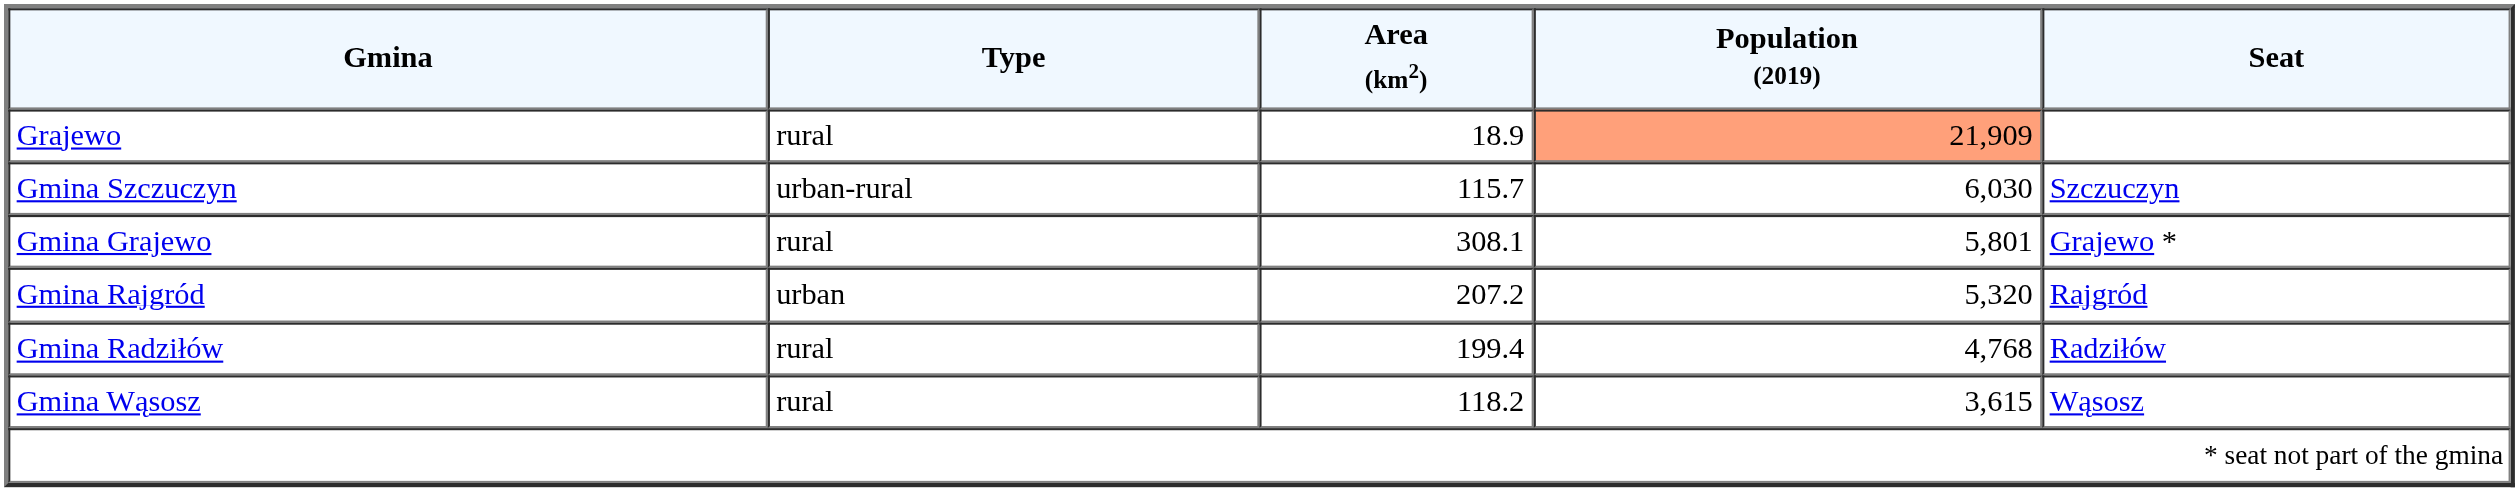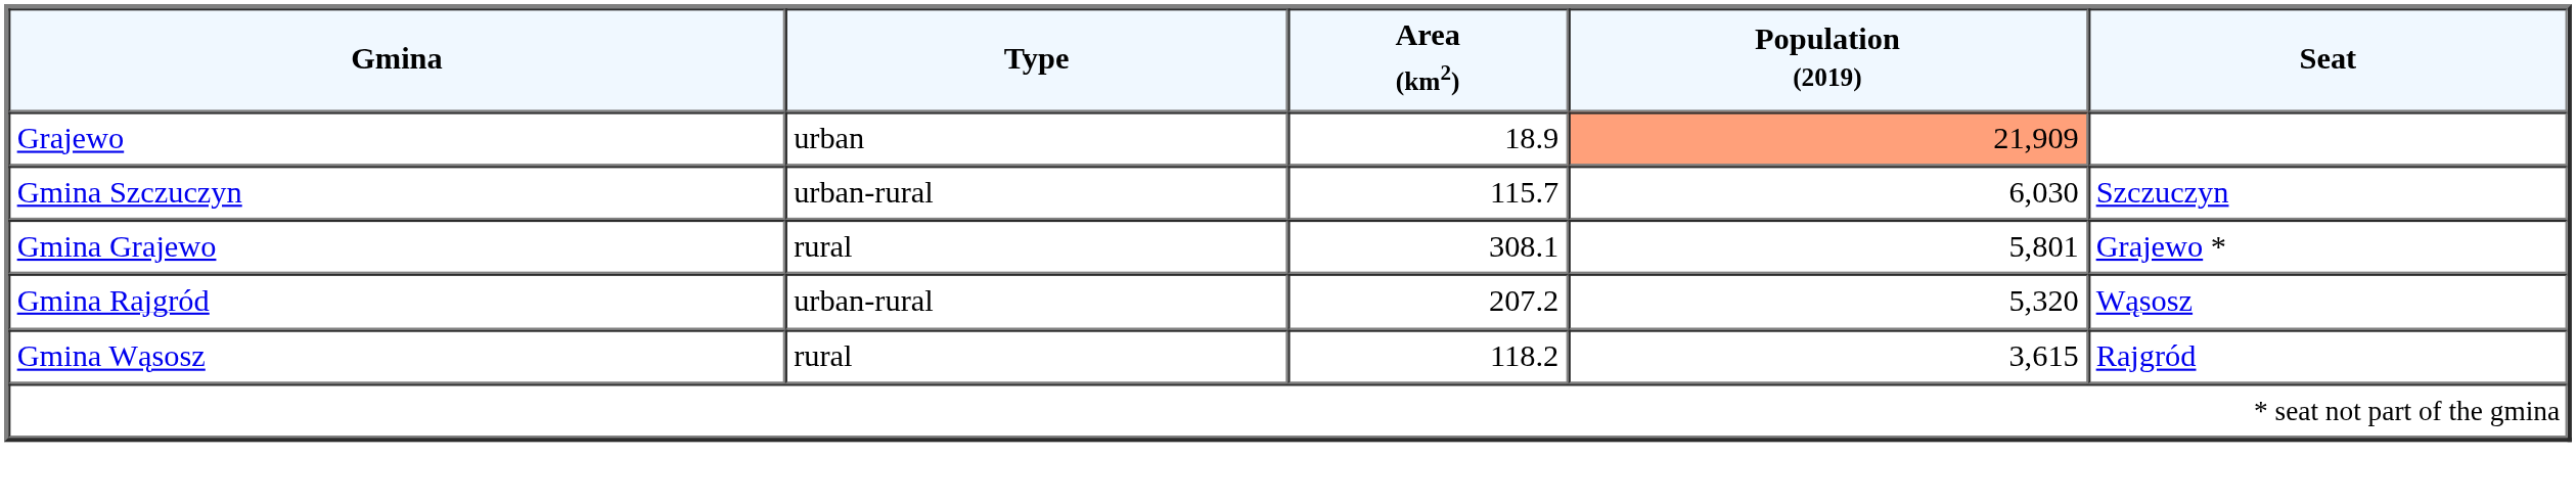Grajewo | Type: rural -> urban
Gmina Rajgród | Type: urban -> urban-rural
Gmina Rajgród | Seat: Rajgród -> Wąsosz
- row: Gmina Radziłów | rural | 199.4 | 4,768 | Radziłów
Gmina Wąsosz | Seat: Wąsosz -> Rajgród
